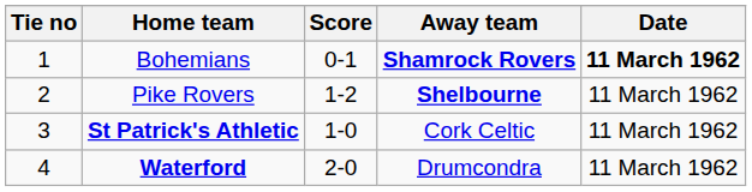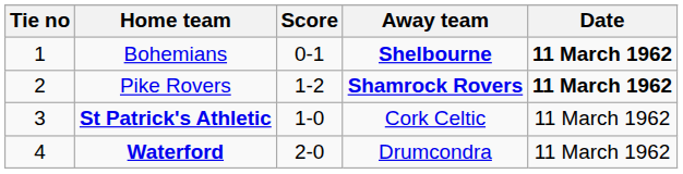Bohemians | Away team: Shamrock Rovers -> Shelbourne
Pike Rovers | Away team: Shelbourne -> Shamrock Rovers
Pike Rovers | Date: normal -> bold
